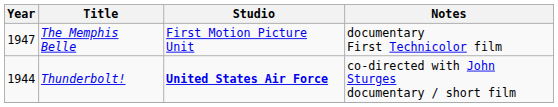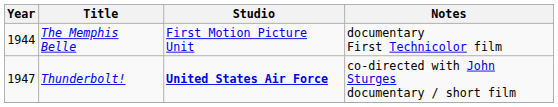The Memphis Belle | Year: 1947 -> 1944
Thunderbolt! | Year: 1944 -> 1947
